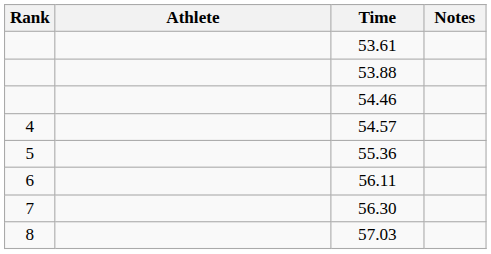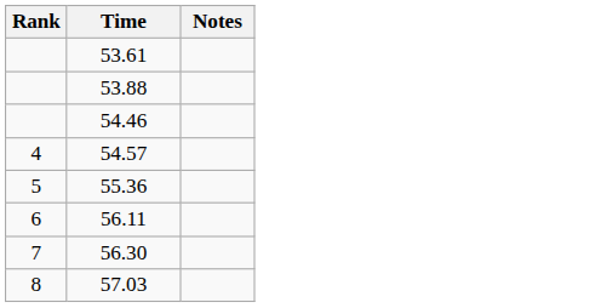- column: Athlete
